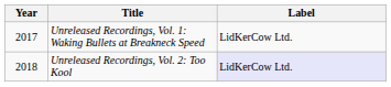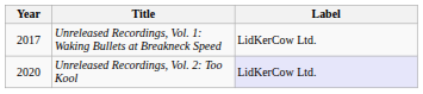Unreleased Recordings, Vol. 2: Too Kool | Year: 2018 -> 2020
